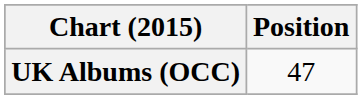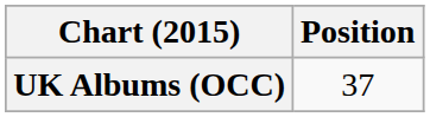UK Albums (OCC) | Position: 47 -> 37
